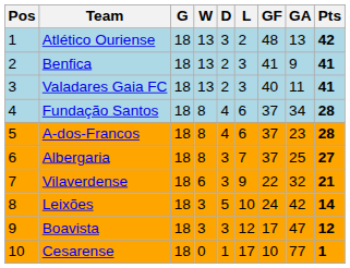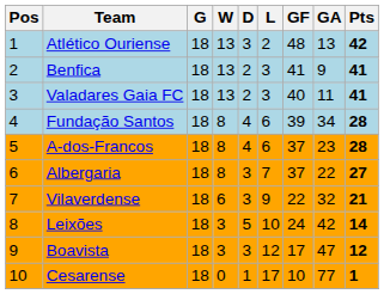Fundação Santos | GF: 37 -> 39
Albergaria | GA: 25 -> 22
